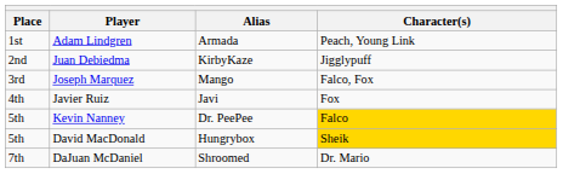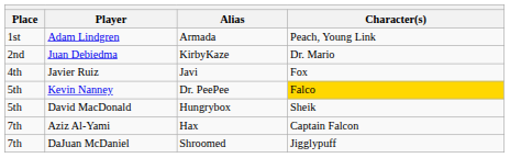Juan Debiedma | Character(s): Jigglypuff -> Dr. Mario
- row: 3rd | Joseph Marquez | Mango | Falco, Fox
David MacDonald | Character(s): gold background -> no background
+ row: 7th | Aziz Al-Yami | Hax | Captain Falcon
DaJuan McDaniel | Character(s): Dr. Mario -> Jigglypuff
